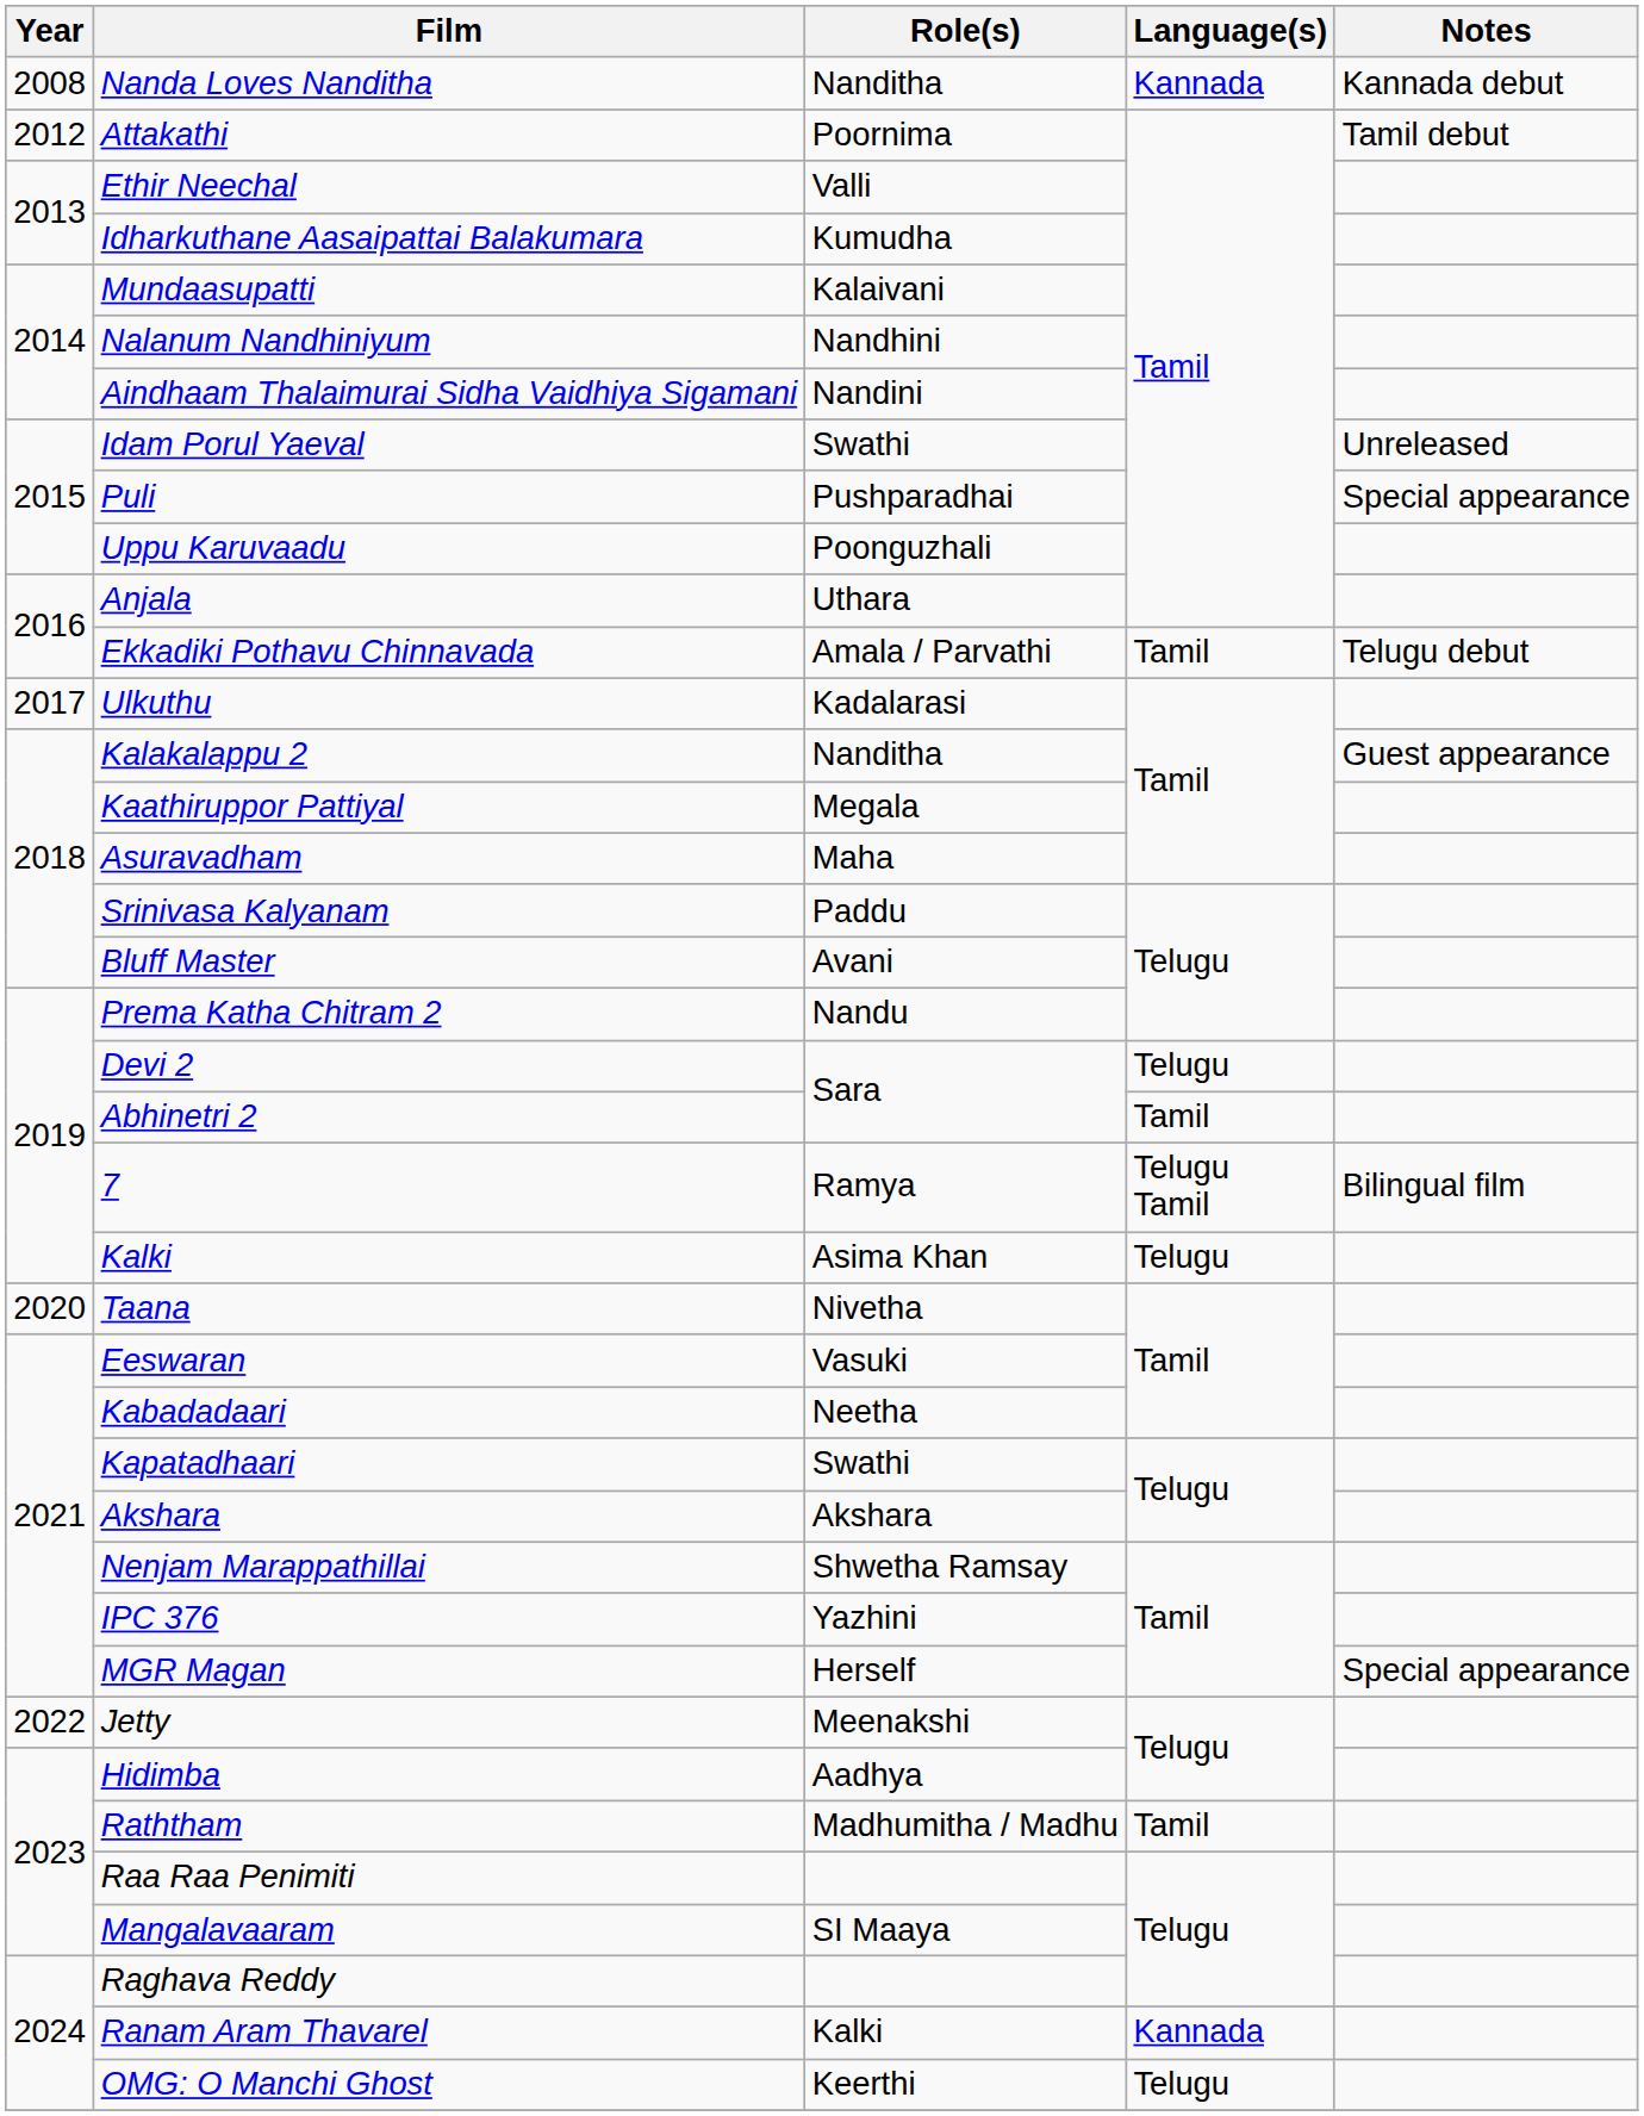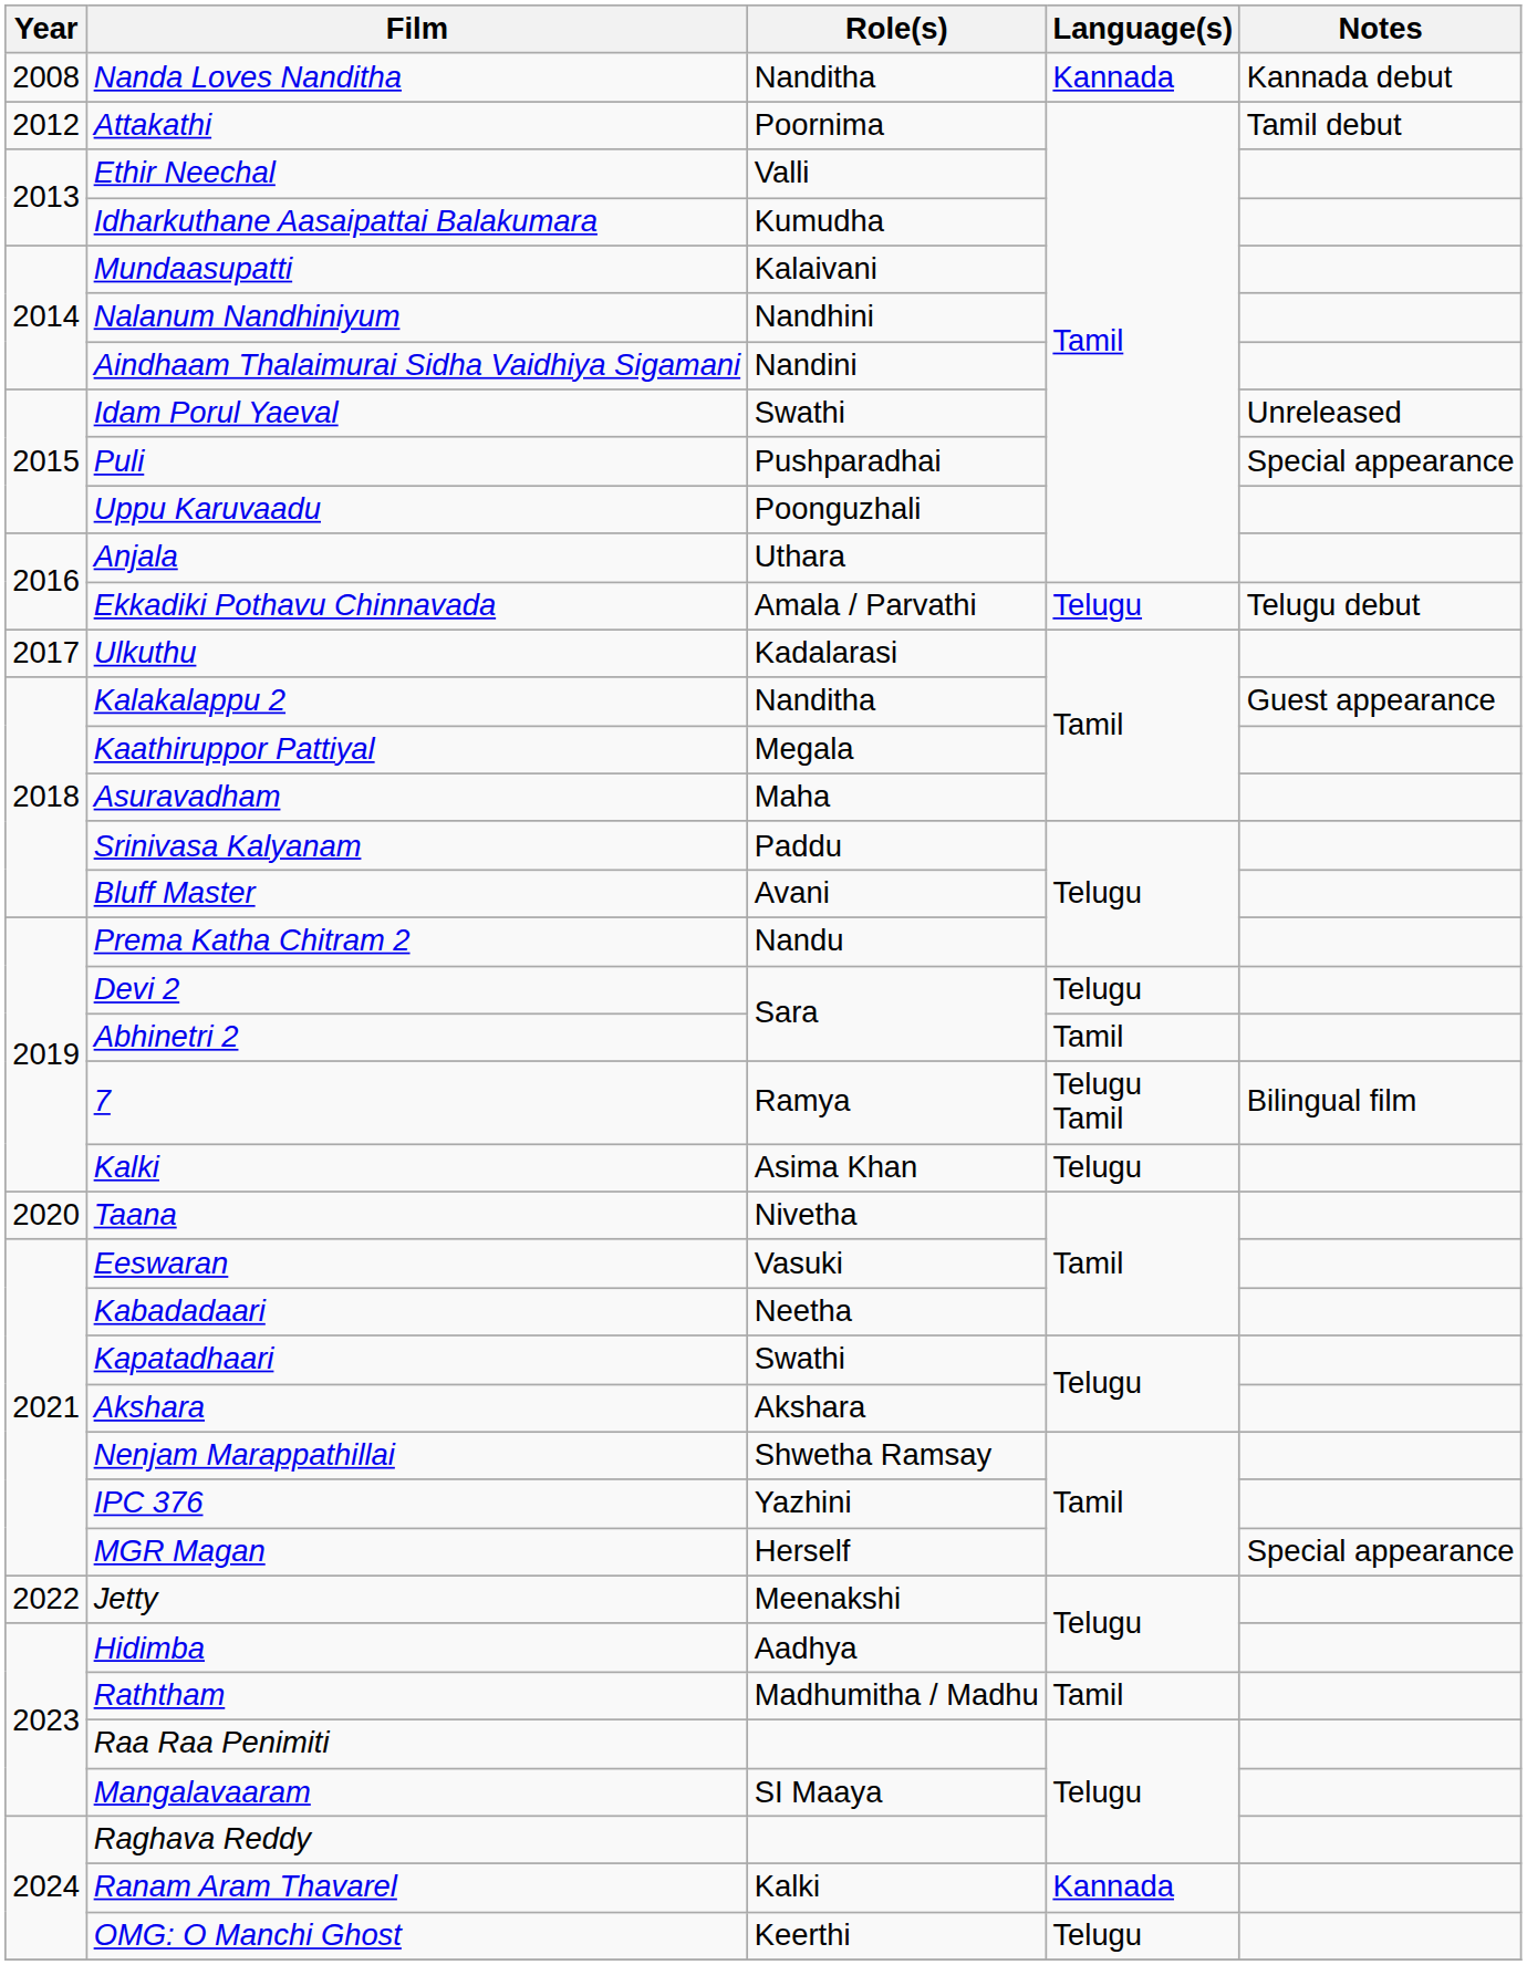Ekkadiki Pothavu Chinnavada | Language(s): Tamil -> Telugu
